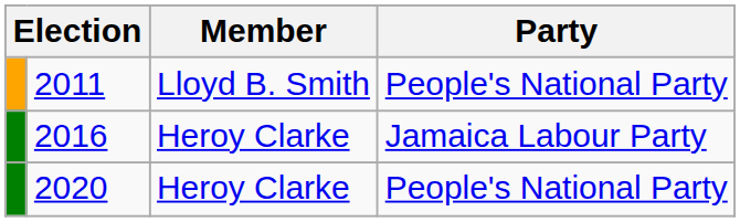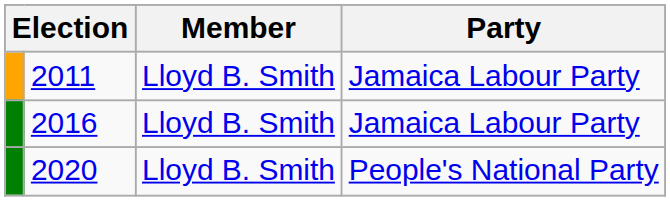2011 | Party: People's National Party -> Jamaica Labour Party
2016 | Member: Heroy Clarke -> Lloyd B. Smith
2020 | Member: Heroy Clarke -> Lloyd B. Smith
